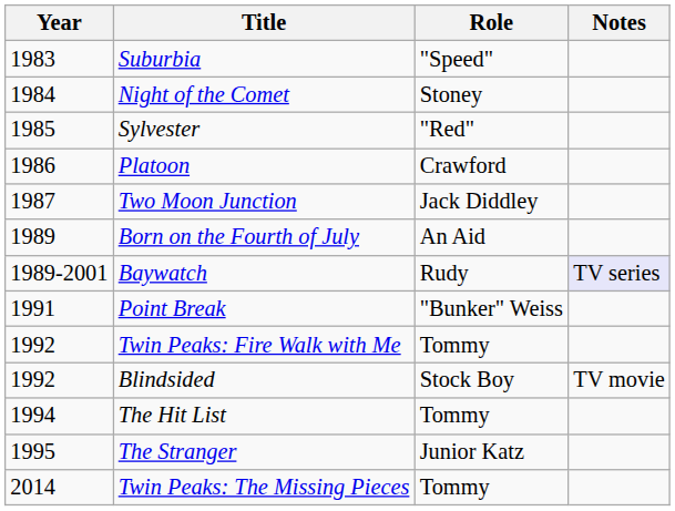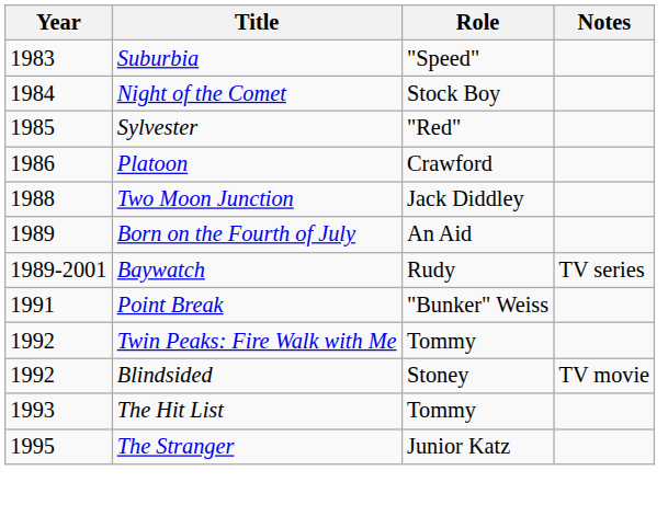Night of the Comet | Role: Stoney -> Stock Boy
Two Moon Junction | Year: 1987 -> 1988
Baywatch | Notes: lavender background -> no background
Blindsided | Role: Stock Boy -> Stoney
The Hit List | Year: 1994 -> 1993
- row: 2014 | Twin Peaks: The Missing Pieces | Tommy
